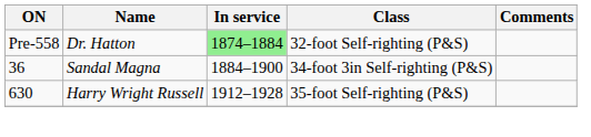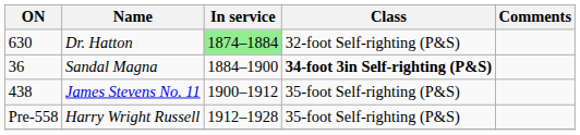Dr. Hatton | ON: Pre-558 -> 630
Sandal Magna | Class: normal -> bold
+ row: 438 | James Stevens No. 11 | 1900–1912 | 35-foot Self-righting (P&S)
Harry Wright Russell | ON: 630 -> Pre-558
